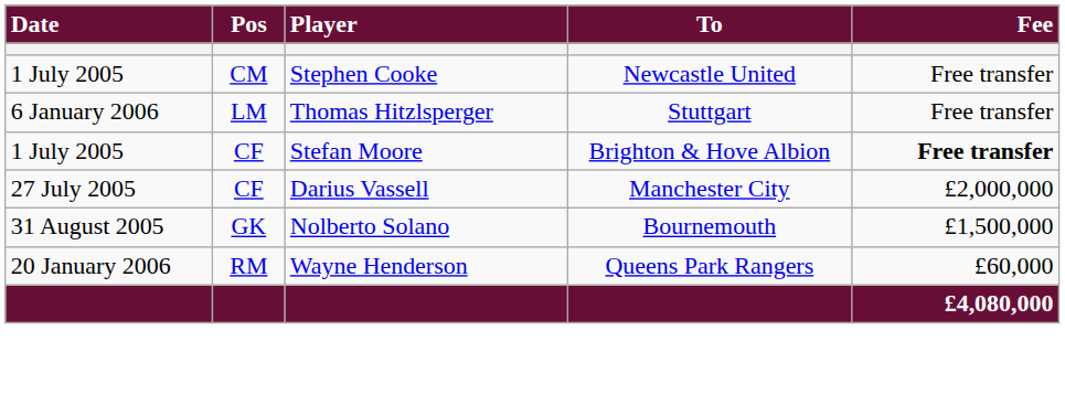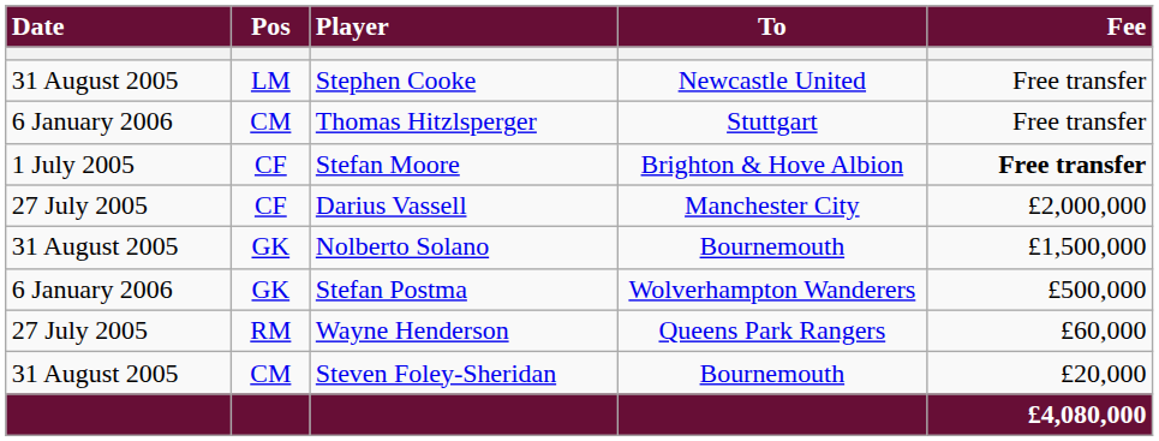Stephen Cooke | Date: 1 July 2005 -> 31 August 2005
Stephen Cooke | Pos: CM -> LM
Thomas Hitzlsperger | Pos: LM -> CM
+ row: 6 January 2006 | GK | Stefan Postma | Wolverhampton Wanderers | £500,000
Wayne Henderson | Date: 20 January 2006 -> 27 July 2005
+ row: 31 August 2005 | CM | Steven Foley-Sheridan | Bournemouth | £20,000
